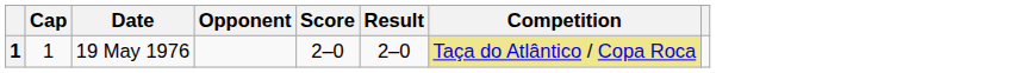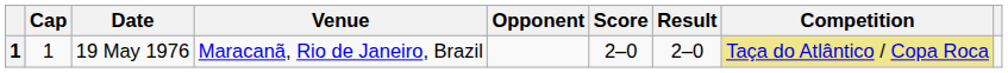+ column: Venue | Maracanã, Rio de Janeiro, Brazil
